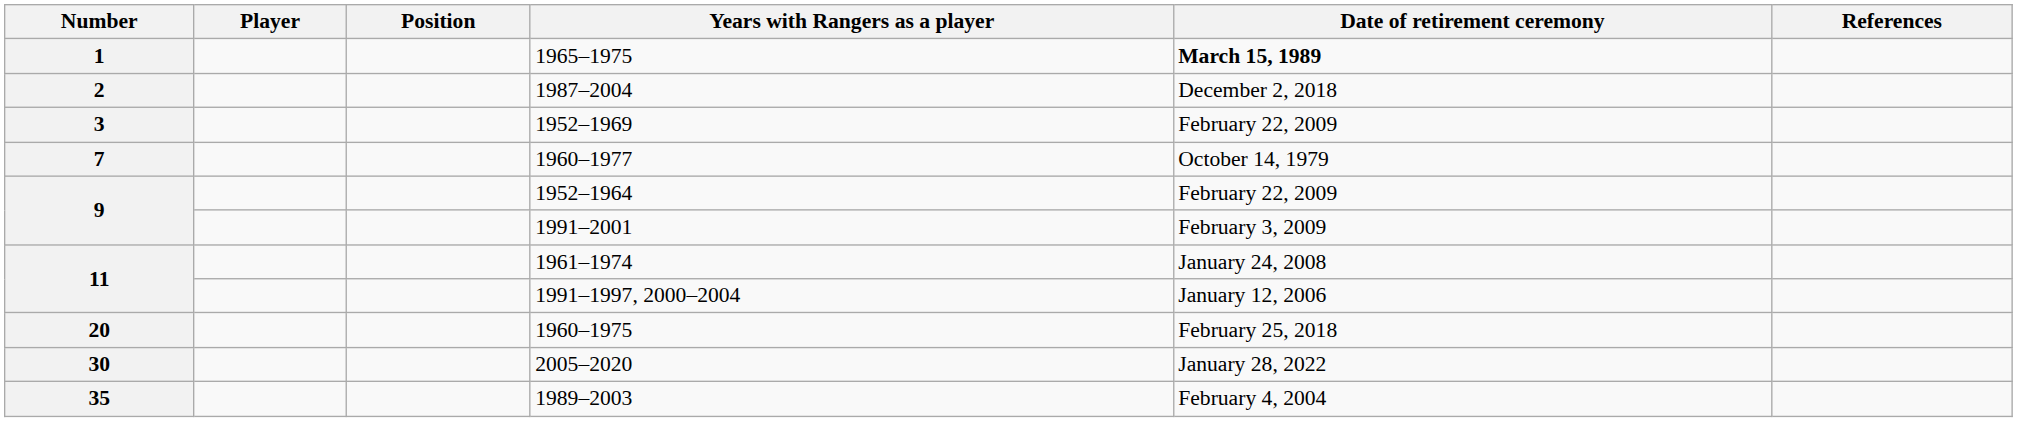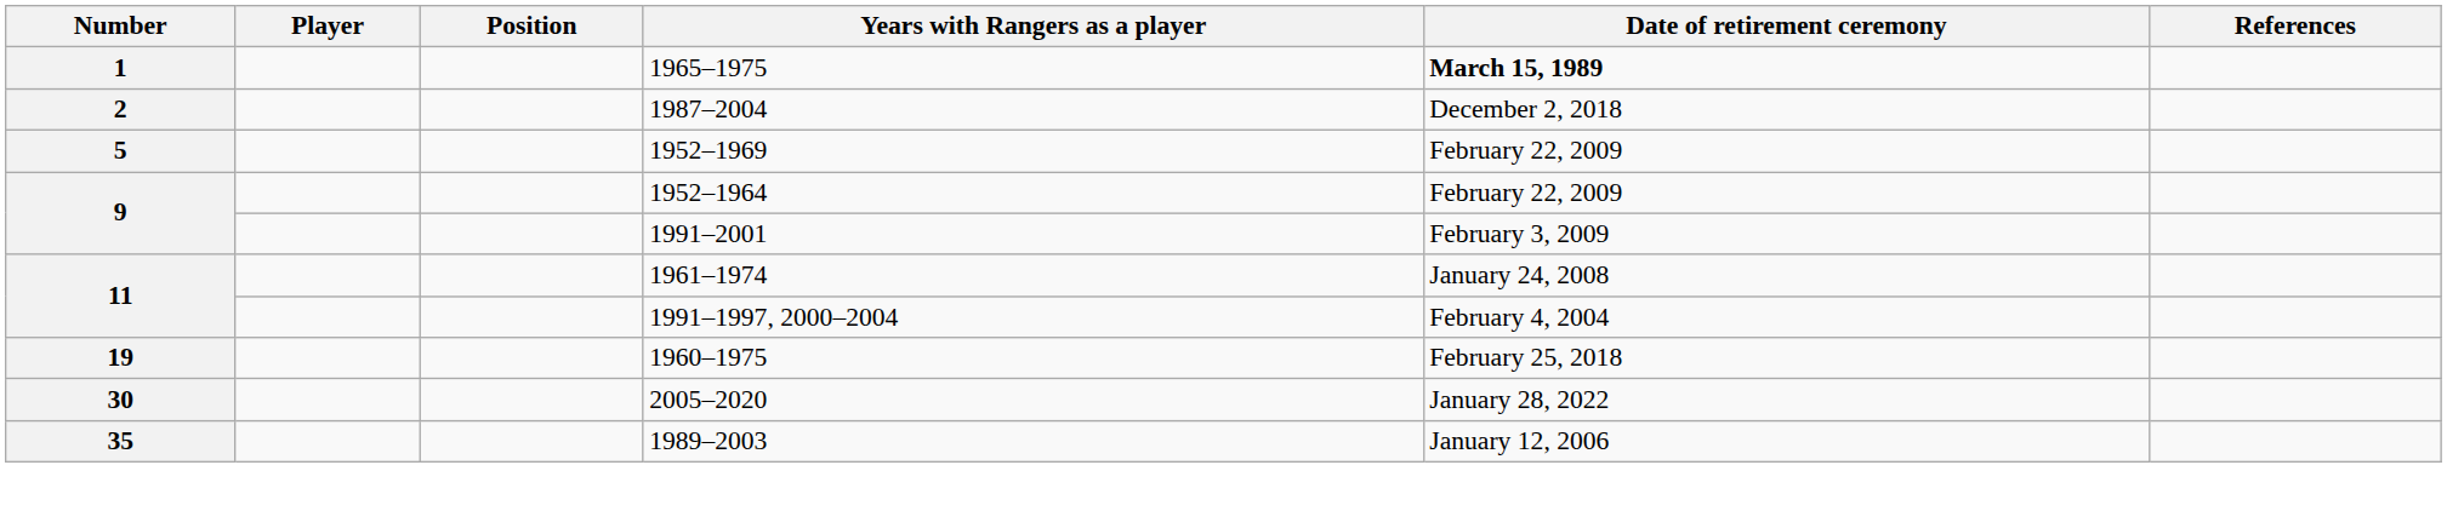1952–1969 | Number: 3 -> 5
- row: 7 | 1960–1977 | October 14, 1979
1991–1997, 2000–2004 | Date of retirement ceremony: January 12, 2006 -> February 4, 2004
1960–1975 | Number: 20 -> 19
1989–2003 | Date of retirement ceremony: February 4, 2004 -> January 12, 2006
